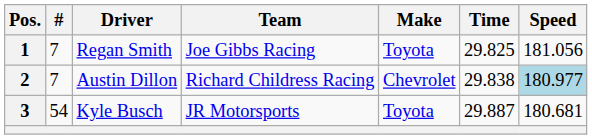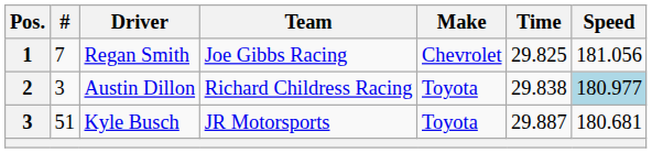Regan Smith | Make: Toyota -> Chevrolet
Austin Dillon | #: 7 -> 3
Austin Dillon | Make: Chevrolet -> Toyota
Kyle Busch | #: 54 -> 51
